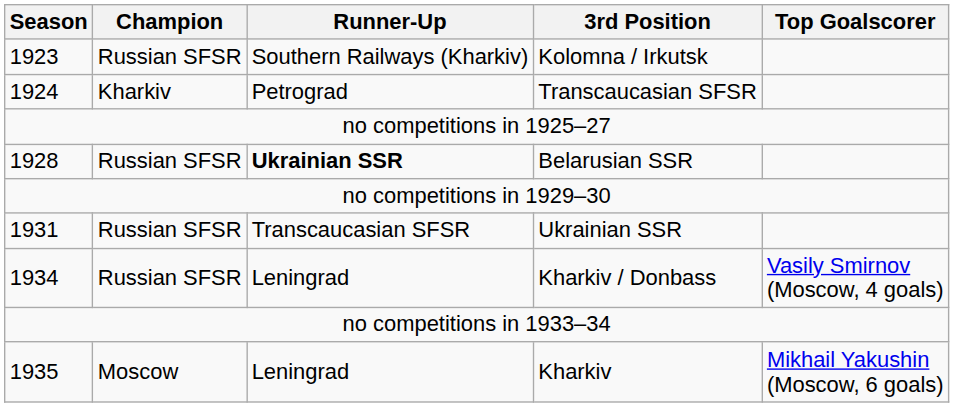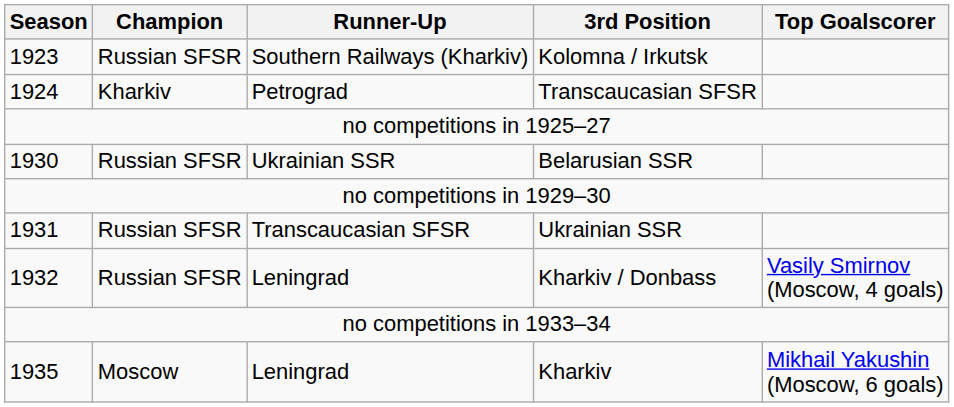Belarusian SSR | Season: 1928 -> 1930
Belarusian SSR | Runner-Up: bold -> normal
Kharkiv / Donbass | Season: 1934 -> 1932
